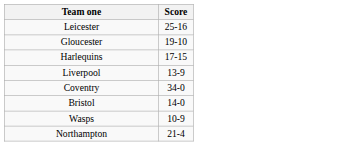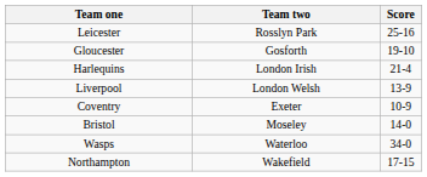+ column: Team two | Rosslyn Park | Gosforth | London Irish | London Welsh | Exeter | Moseley | Waterloo | Wakefield
Harlequins | Score: 17-15 -> 21-4
Coventry | Score: 34-0 -> 10-9
Wasps | Score: 10-9 -> 34-0
Northampton | Score: 21-4 -> 17-15
